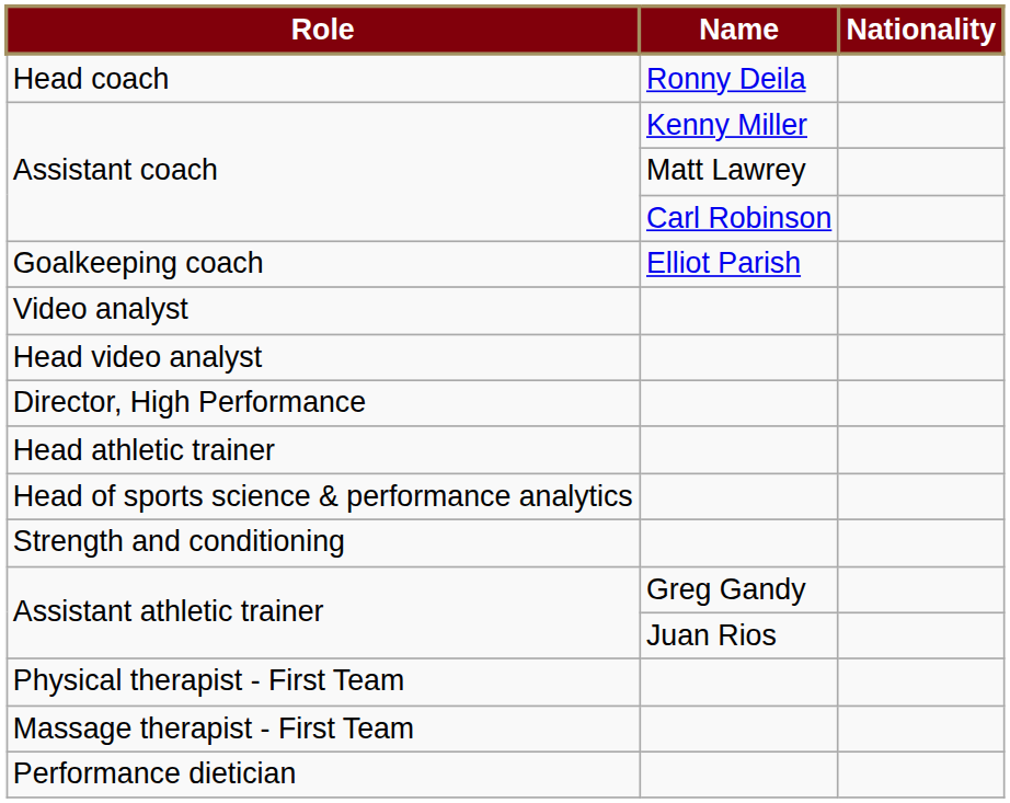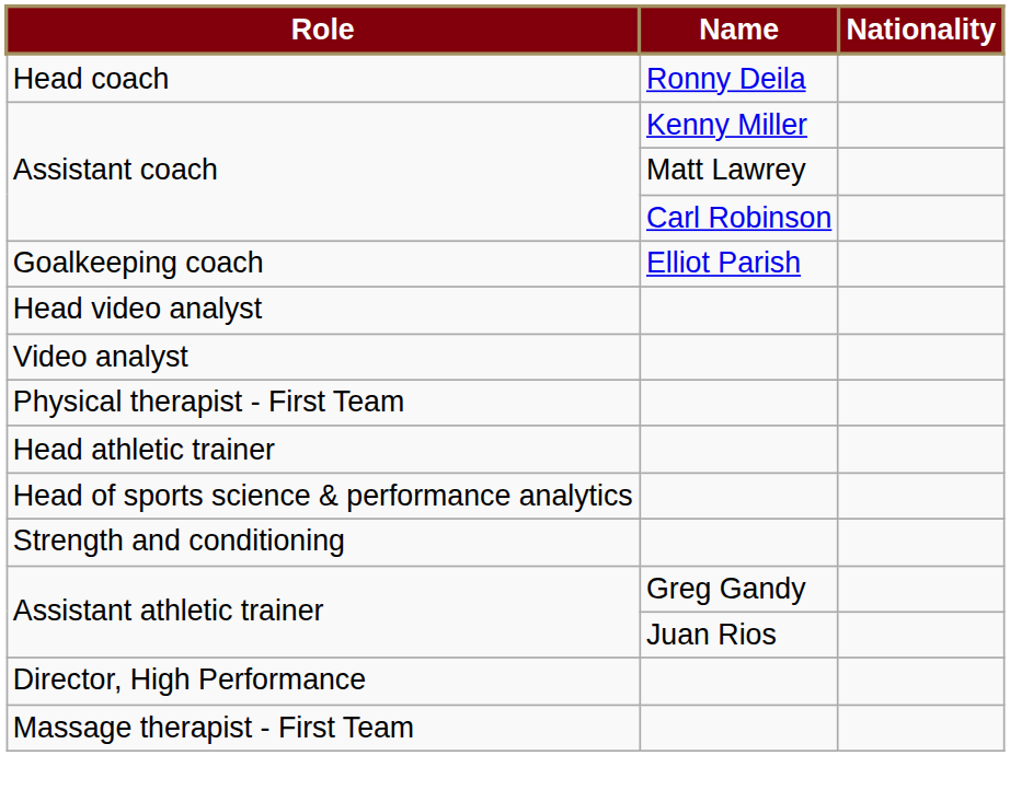rows swapped: Head video analyst <-> Video analyst
rows swapped: Director, High Performance <-> Physical therapist - First Team
- row: Performance dietician
